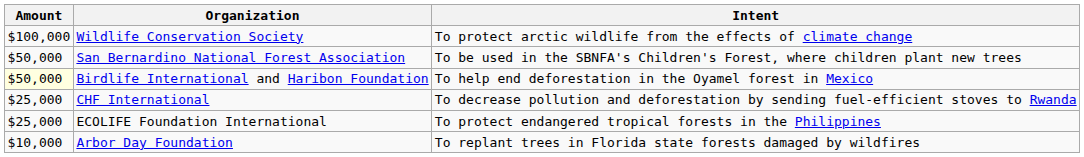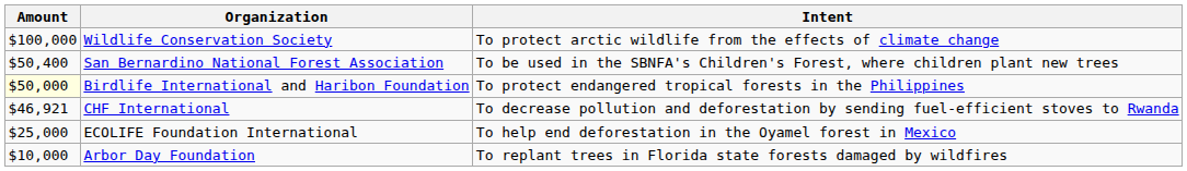San Bernardino National Forest Association | Amount: $50,000 -> $50,400
Birdlife International and Haribon Foundation | Intent: To help end deforestation in the Oyamel forest in Mexico -> To protect endangered tropical forests in the Philippines
CHF International | Amount: $25,000 -> $46,921
ECOLIFE Foundation International | Intent: To protect endangered tropical forests in the Philippines -> To help end deforestation in the Oyamel forest in Mexico
